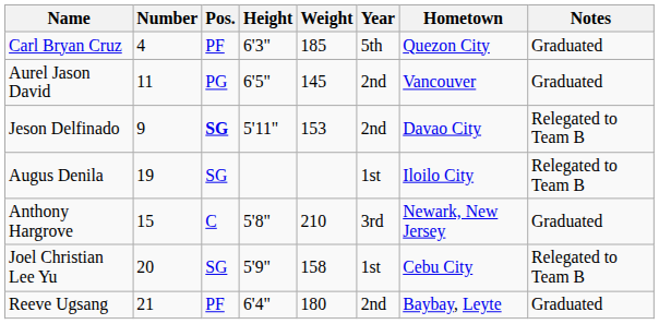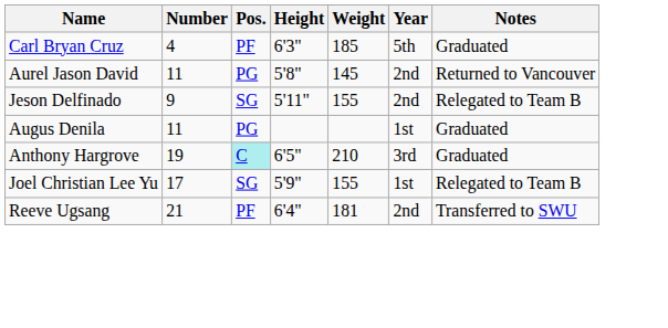- column: Hometown | Quezon City | Vancouver | Davao City | Iloilo City | Newark, New Jersey | Cebu City | Baybay, Leyte
Aurel Jason David | Height: 6'5" -> 5'8"
Aurel Jason David | Notes: Graduated -> Returned to Vancouver
Jeson Delfinado | Pos.: bold -> normal
Jeson Delfinado | Weight: 153 -> 155
Augus Denila | Number: 19 -> 11
Augus Denila | Pos.: SG -> PG
Augus Denila | Notes: Relegated to Team B -> Graduated
Anthony Hargrove | Number: 15 -> 19
Anthony Hargrove | Pos.: no background -> paleturquoise background
Anthony Hargrove | Height: 5'8" -> 6'5"
Joel Christian Lee Yu | Number: 20 -> 17
Joel Christian Lee Yu | Weight: 158 -> 155
Reeve Ugsang | Weight: 180 -> 181
Reeve Ugsang | Notes: Graduated -> Transferred to SWU
